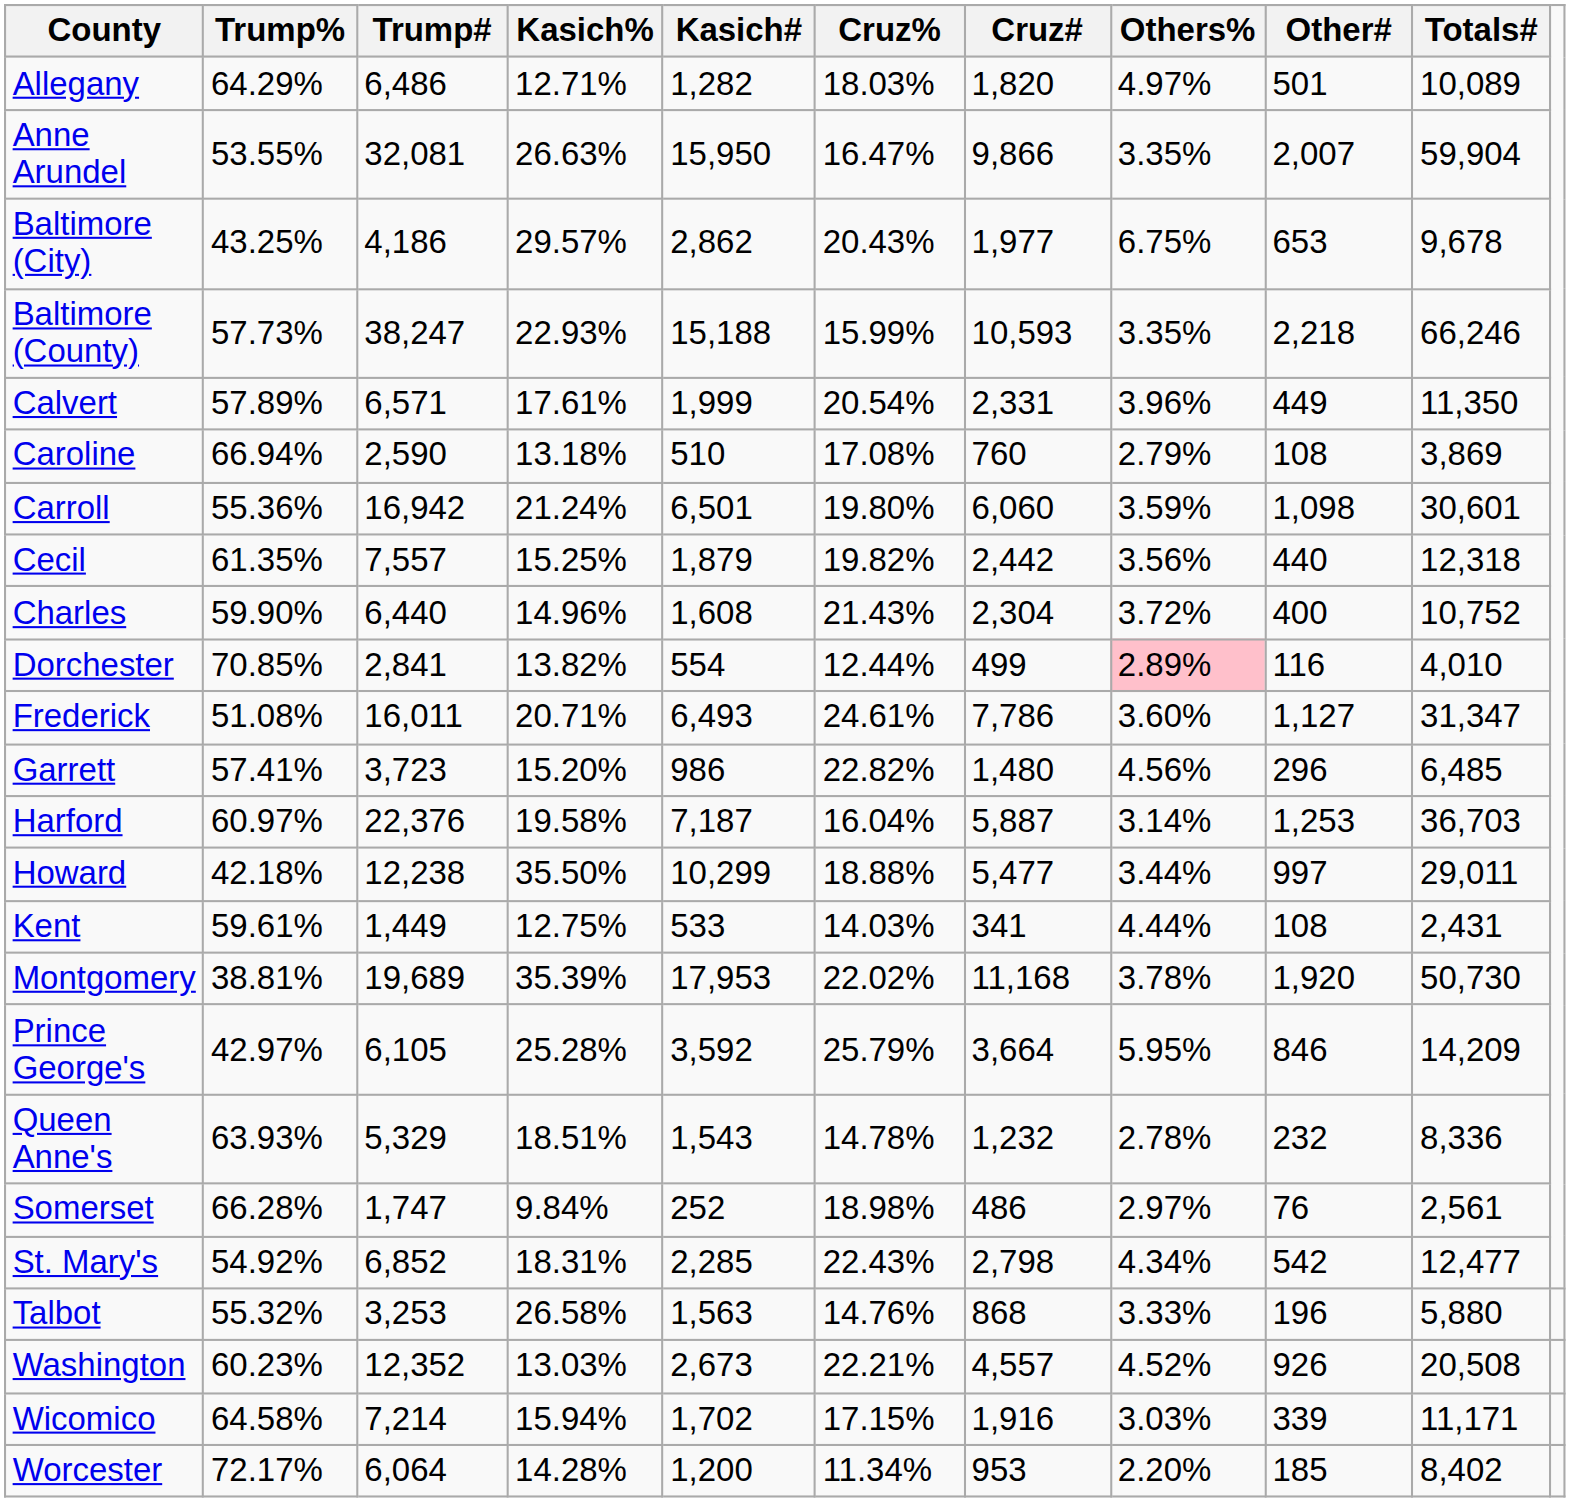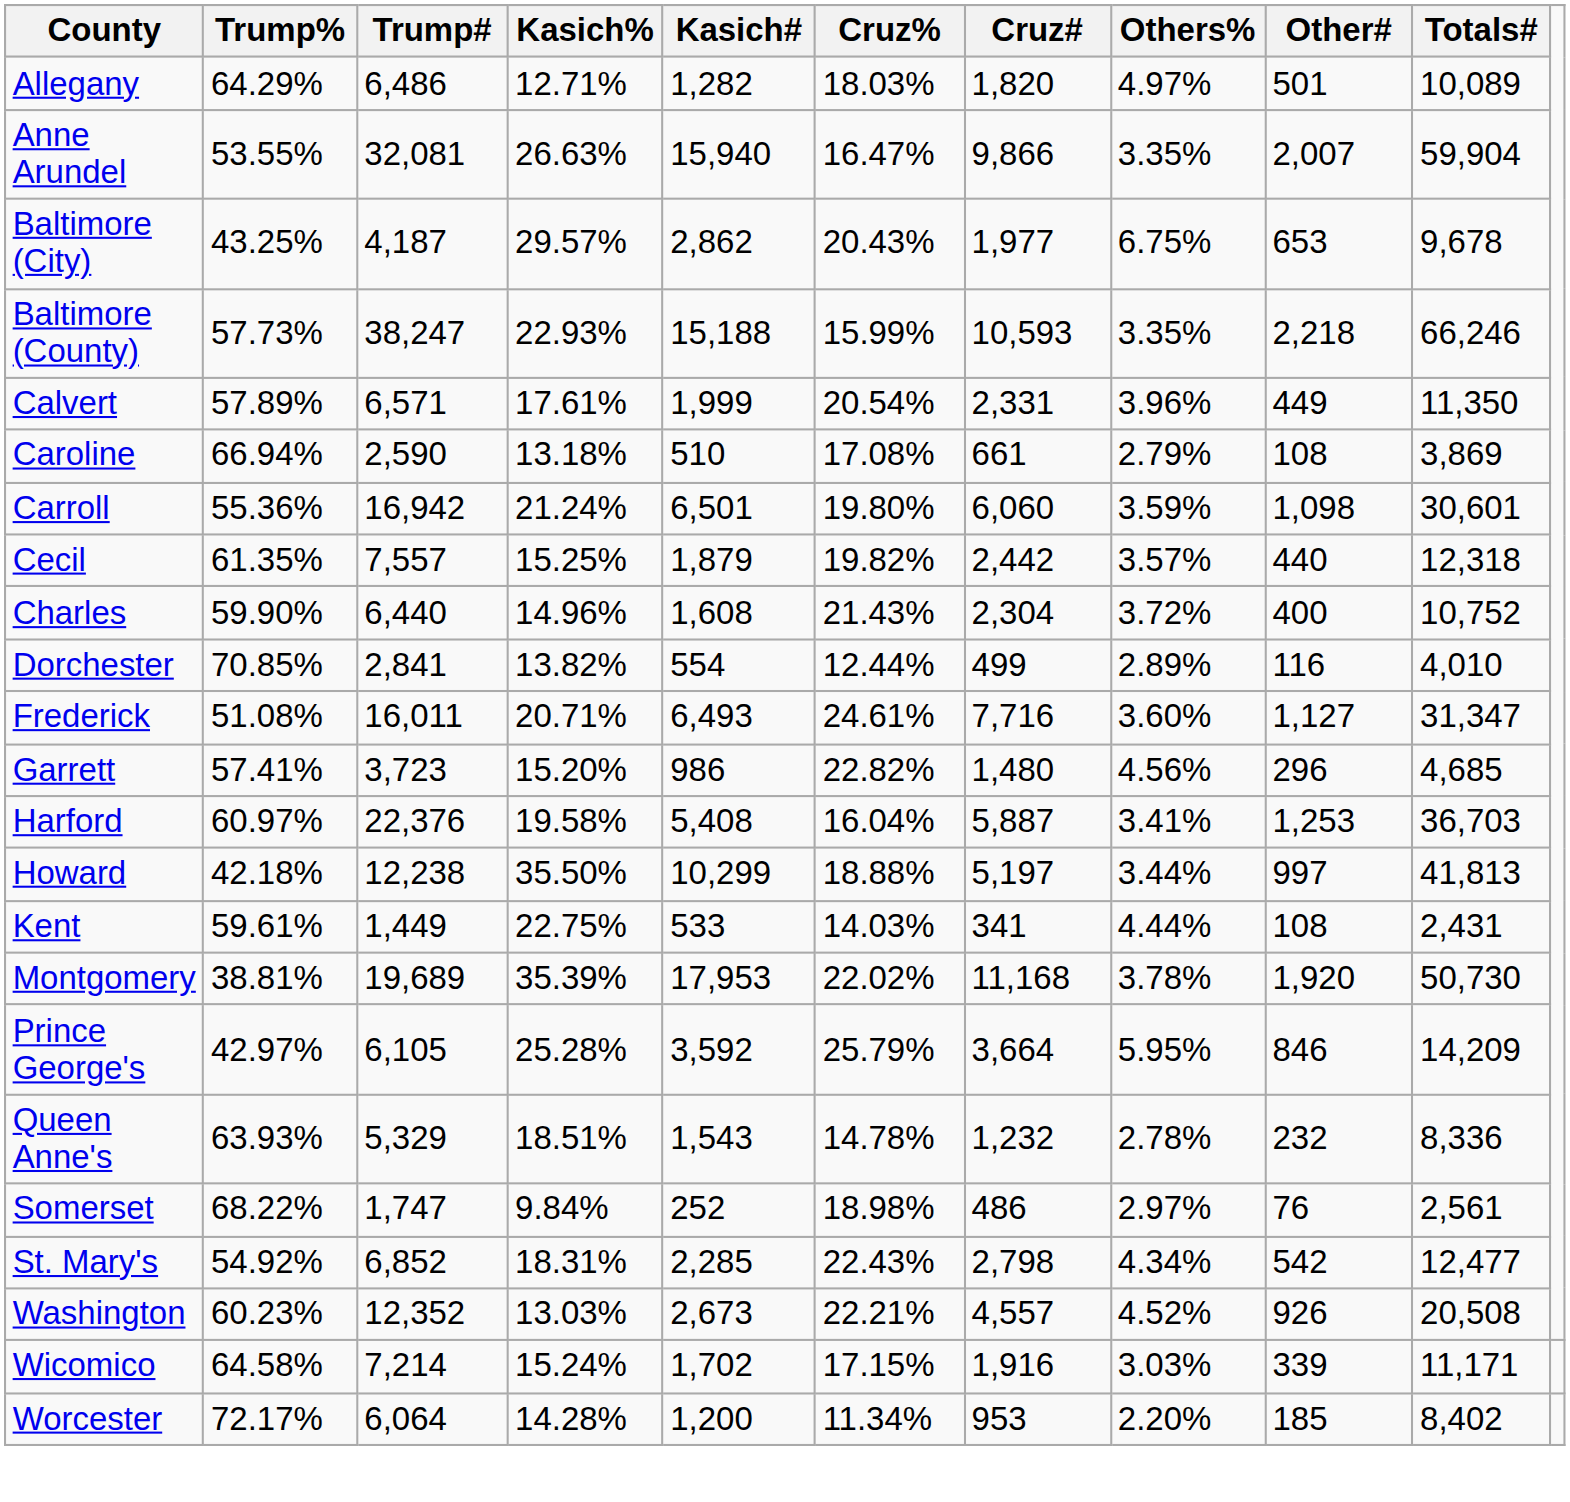Anne Arundel | Kasich#: 15,950 -> 15,940
Baltimore (City) | Trump#: 4,186 -> 4,187
Caroline | Cruz#: 760 -> 661
Cecil | Others%: 3.56% -> 3.57%
Dorchester | Others%: pink background -> no background
Frederick | Cruz#: 7,786 -> 7,716
Garrett | Totals#: 6,485 -> 4,685
Harford | Kasich#: 7,187 -> 5,408
Harford | Others%: 3.14% -> 3.41%
Howard | Cruz#: 5,477 -> 5,197
Howard | Totals#: 29,011 -> 41,813
Kent | Kasich%: 12.75% -> 22.75%
Somerset | Trump%: 66.28% -> 68.22%
- row: Talbot | 55.32% | 3,253 | 26.58% | 1,563 | 14.76% | 868 | 3.33% | 196 | 5,880
Wicomico | Kasich%: 15.94% -> 15.24%
